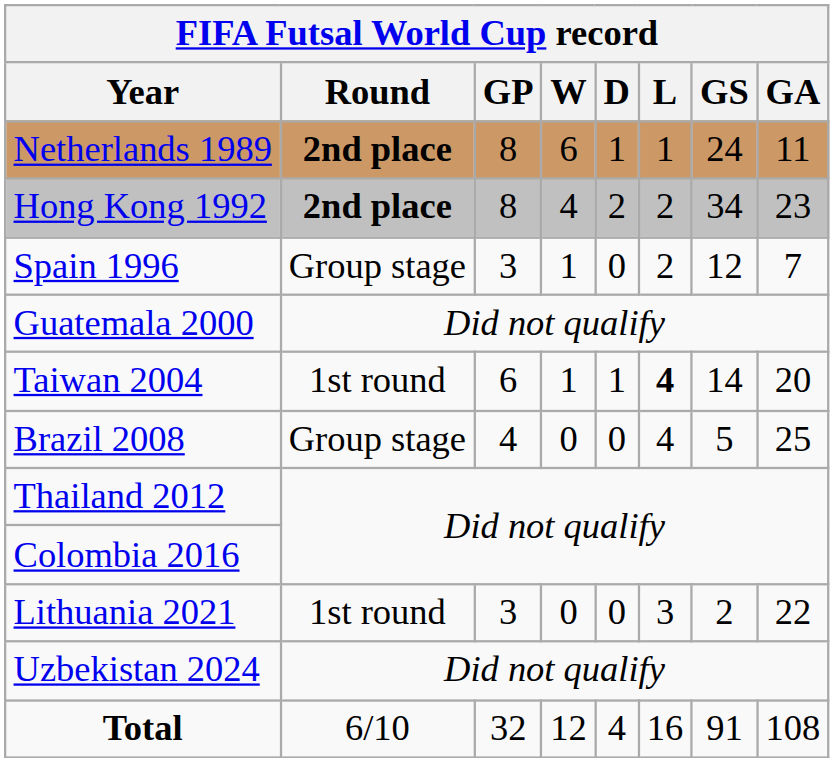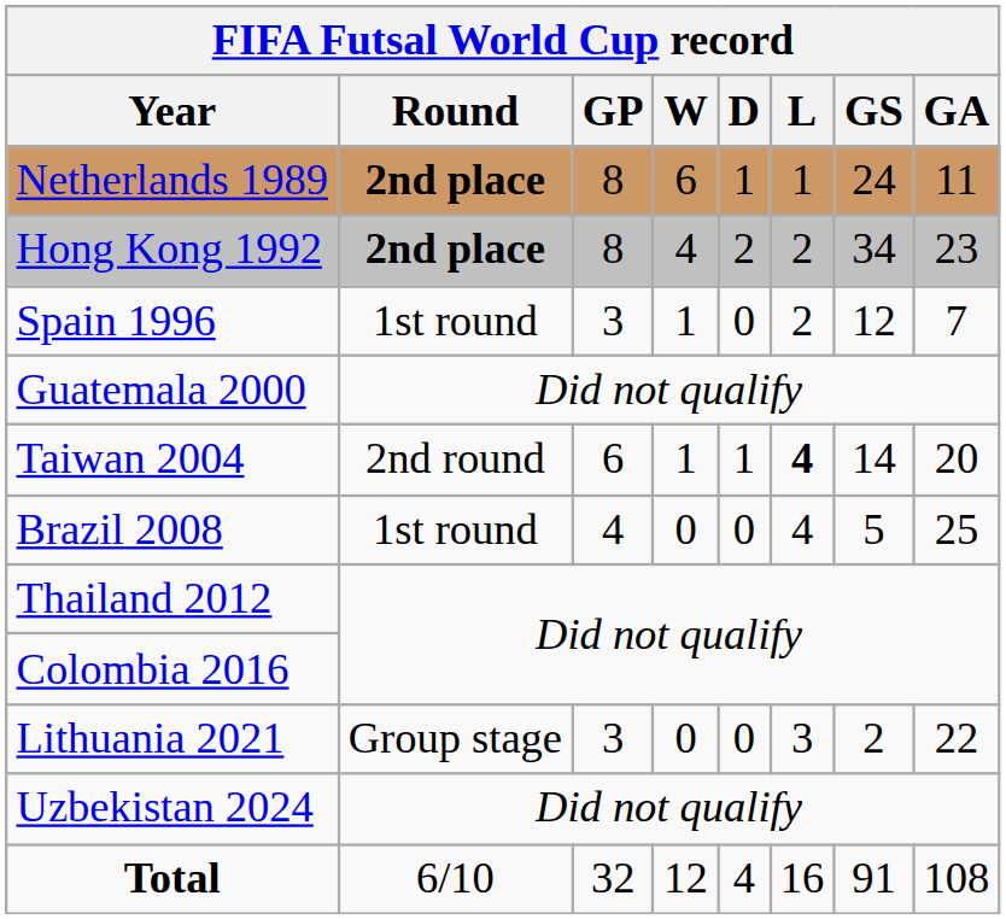Spain 1996 | Round: Group stage -> 1st round
Taiwan 2004 | Round: 1st round -> 2nd round
Brazil 2008 | Round: Group stage -> 1st round
Lithuania 2021 | Round: 1st round -> Group stage
